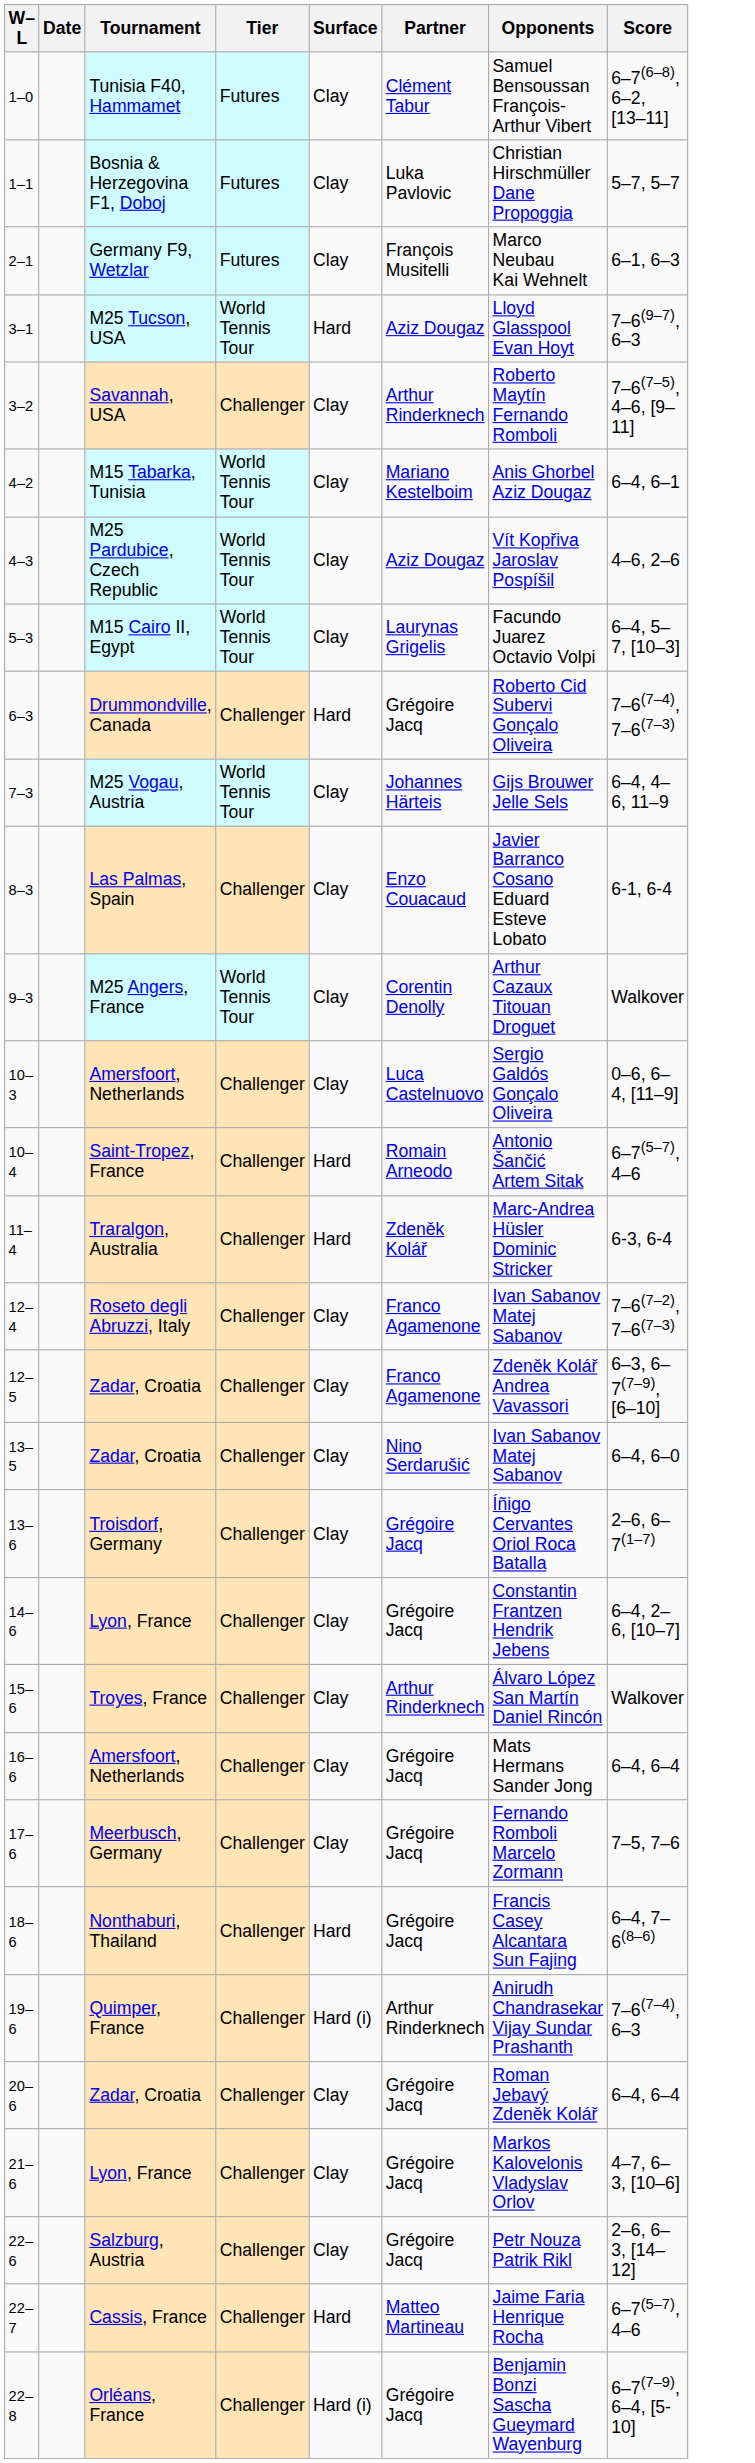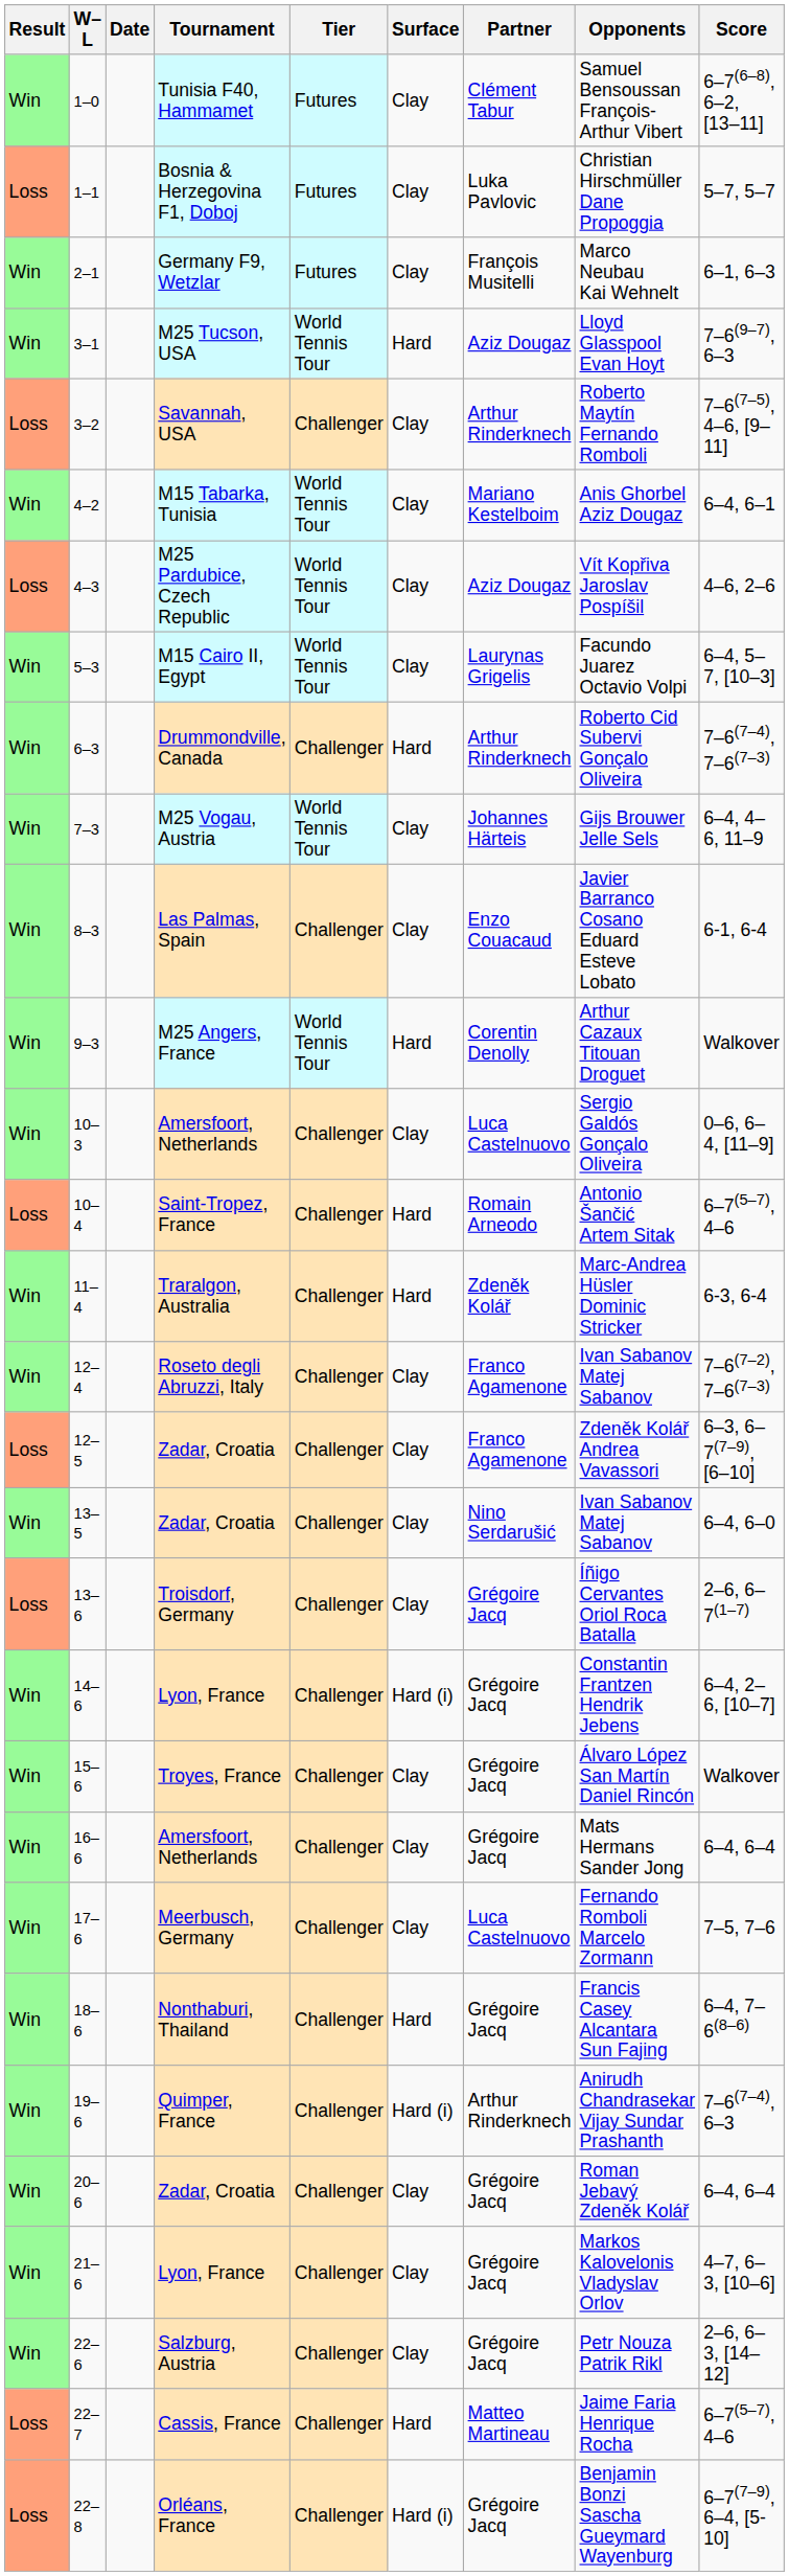+ column: Result | Win | Loss | Win | Win | Loss | Win | Loss | Win | Win | Win | Win | Win | Win | Loss | Win | Win | Loss | Win | Loss | Win | Win | Win | Win | Win | Win | Win | Win | Win | Loss | Loss
6–3 | Partner: Grégoire Jacq -> Arthur Rinderknech
9–3 | Surface: Clay -> Hard
14–6 | Surface: Clay -> Hard (i)
15–6 | Partner: Arthur Rinderknech -> Grégoire Jacq
17–6 | Partner: Grégoire Jacq -> Luca Castelnuovo
